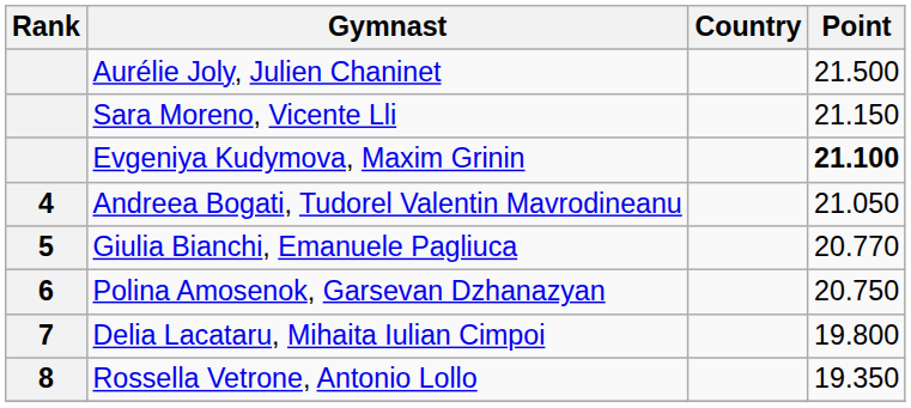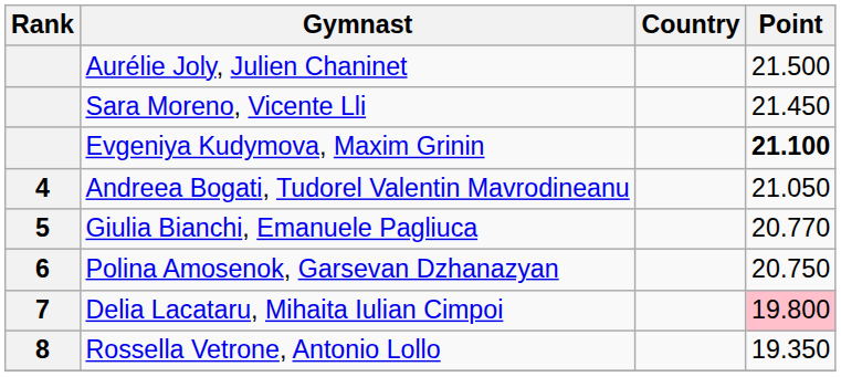Sara Moreno, Vicente Lli | Point: 21.150 -> 21.450
Delia Lacataru, Mihaita Iulian Cimpoi | Point: no background -> pink background
